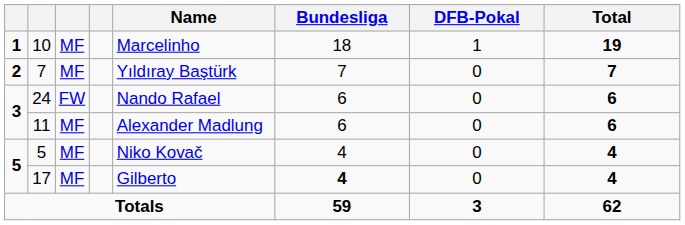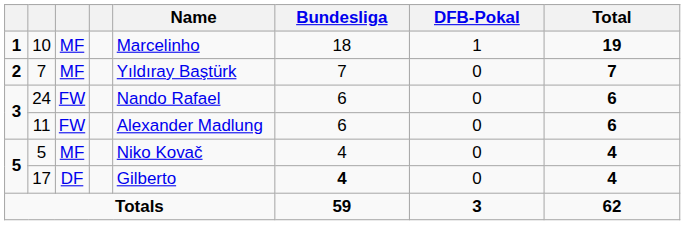11 | column 3: MF -> FW
17 | column 3: MF -> DF
